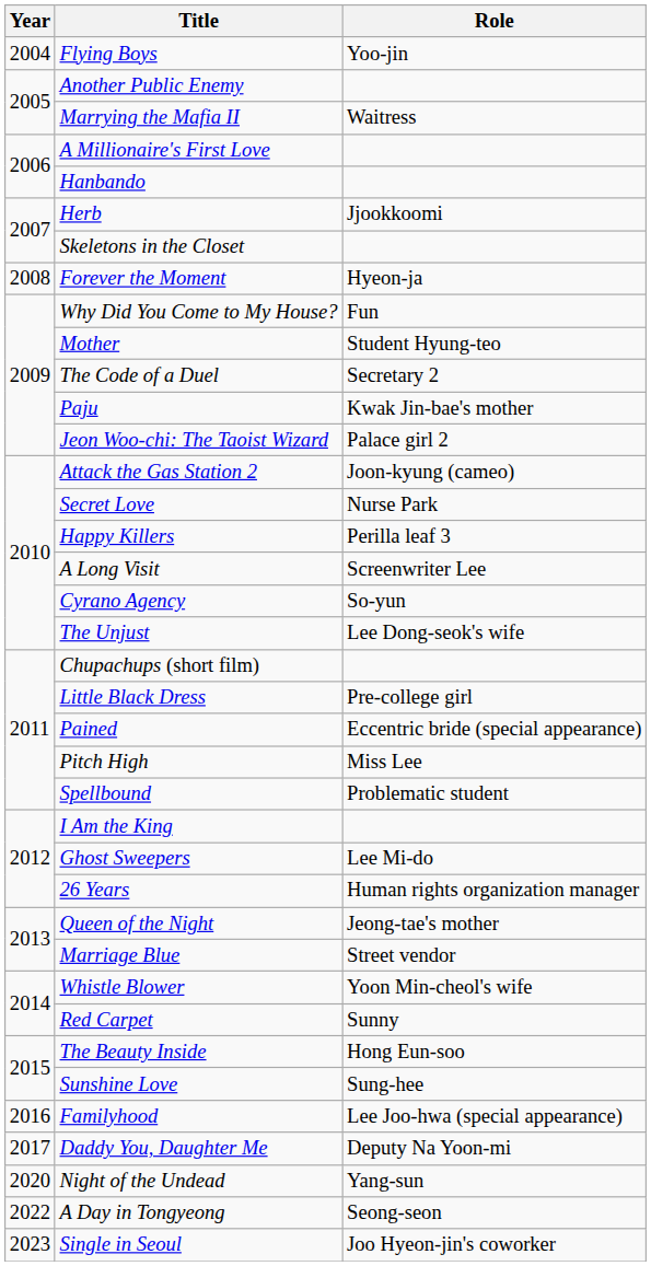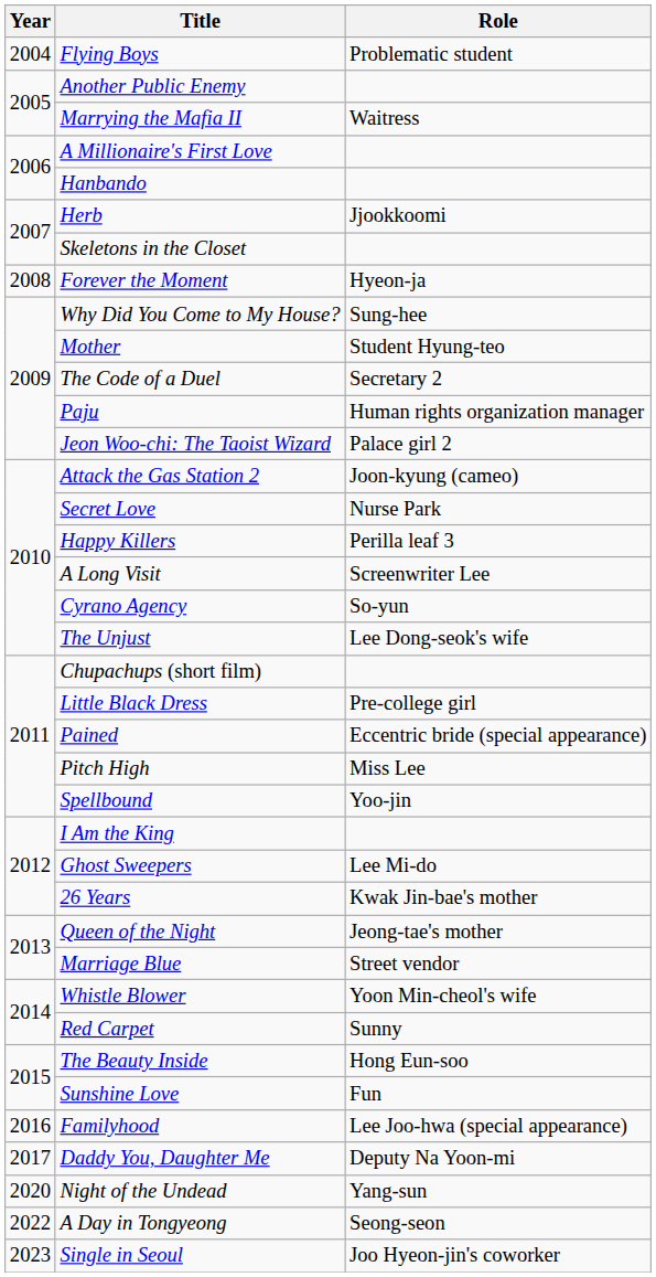Flying Boys | Role: Yoo-jin -> Problematic student
Why Did You Come to My House? | Role: Fun -> Sung-hee
Paju | Role: Kwak Jin-bae's mother -> Human rights organization manager
Spellbound | Role: Problematic student -> Yoo-jin
26 Years | Role: Human rights organization manager -> Kwak Jin-bae's mother
Sunshine Love | Role: Sung-hee -> Fun
